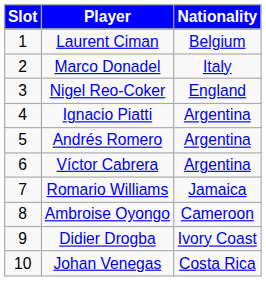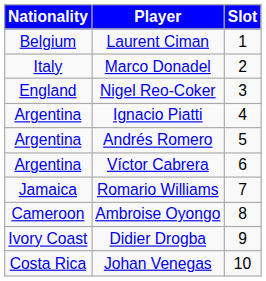columns swapped: Slot <-> Nationality
